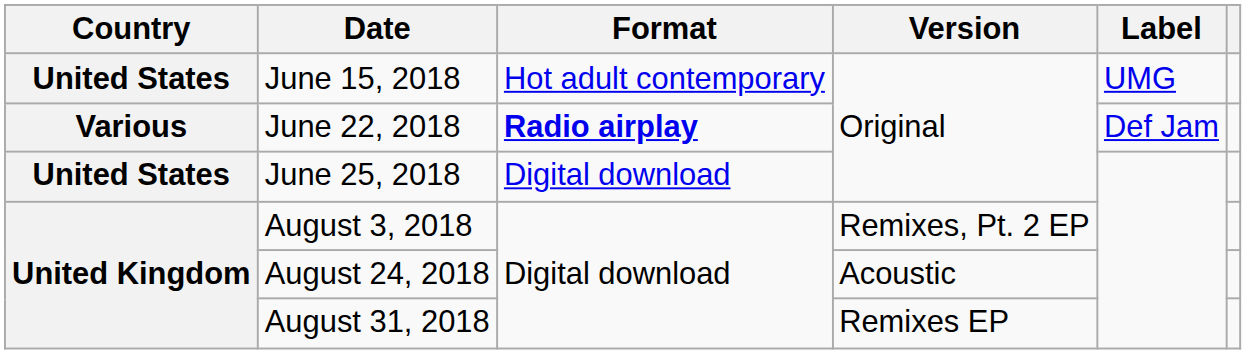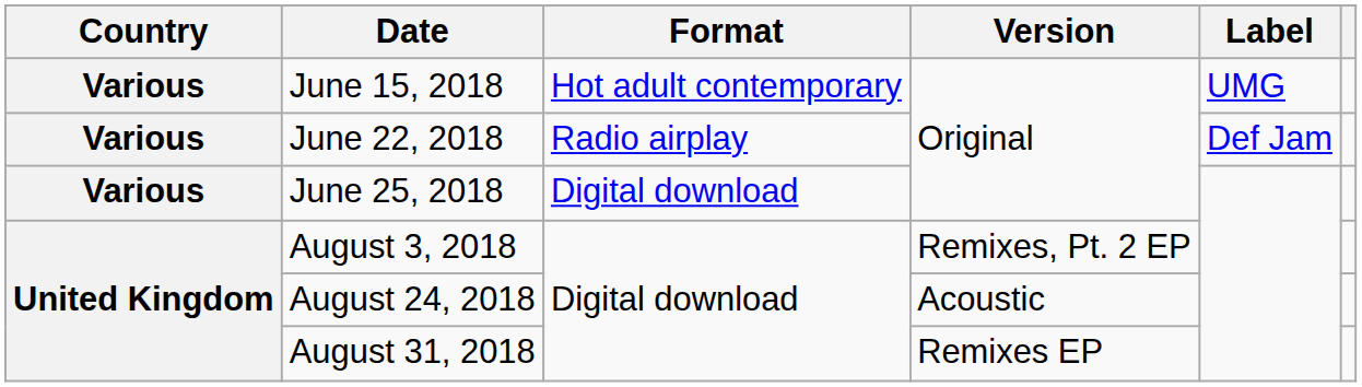June 15, 2018 | Country: United States -> Various
June 22, 2018 | Format: bold -> normal
June 25, 2018 | Country: United States -> Various
